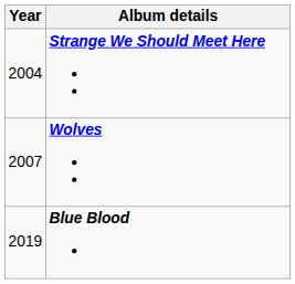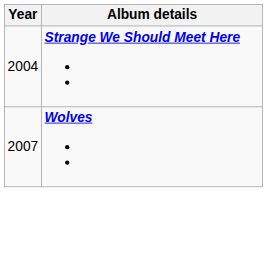- row: 2019 | Blue Blood
